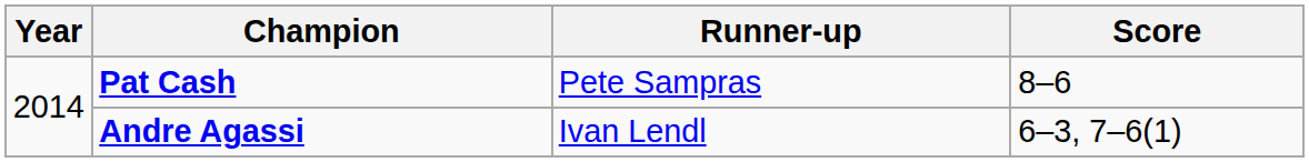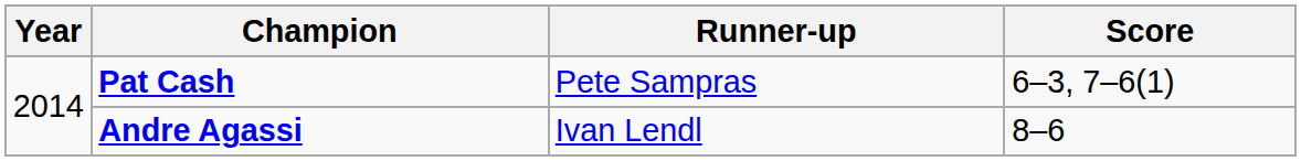Pat Cash | Score: 8–6 -> 6–3, 7–6(1)
Andre Agassi | Score: 6–3, 7–6(1) -> 8–6
